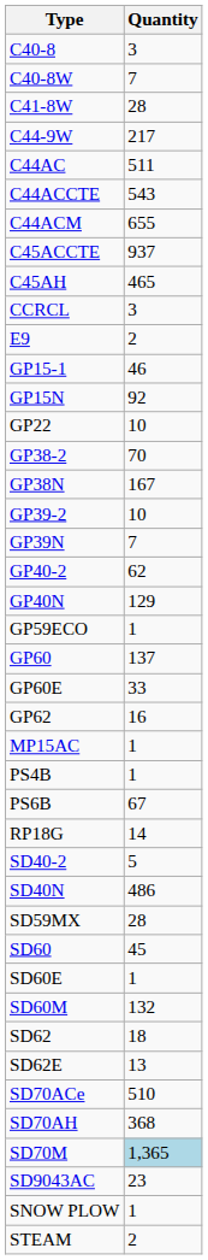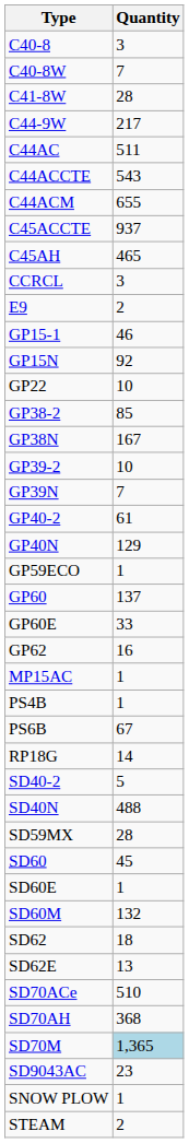GP38-2 | Quantity: 70 -> 85
GP40-2 | Quantity: 62 -> 61
SD40N | Quantity: 486 -> 488
